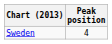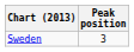Sweden | Peak position: 4 -> 3
